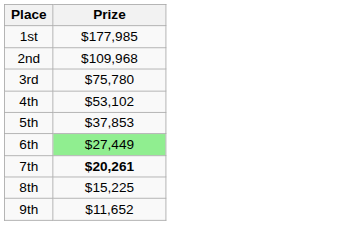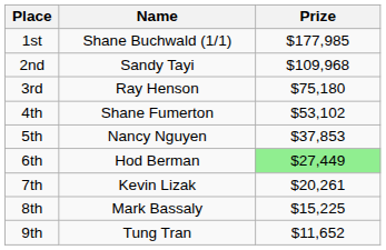+ column: Name | Shane Buchwald (1/1) | Sandy Tayi | Ray Henson | Shane Fumerton | Nancy Nguyen | Hod Berman | Kevin Lizak | Mark Bassaly | Tung Tran
3rd | Prize: $75,780 -> $75,180
7th | Prize: bold -> normal
